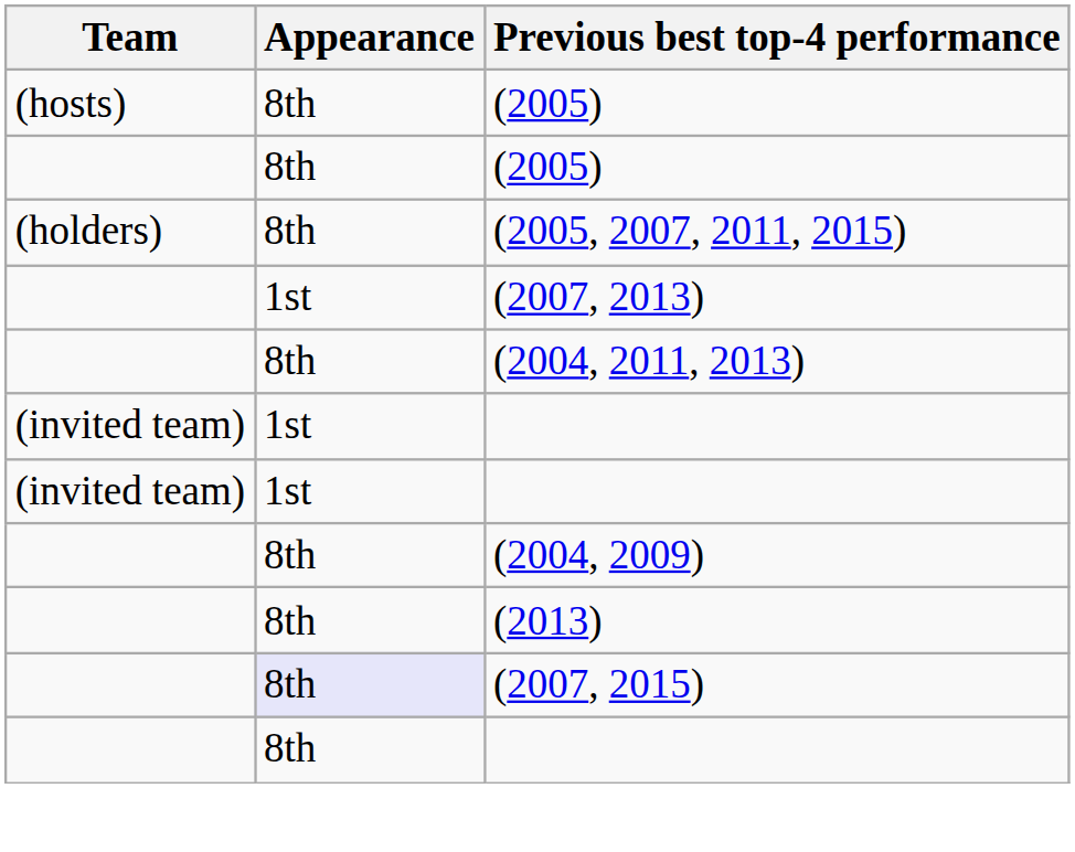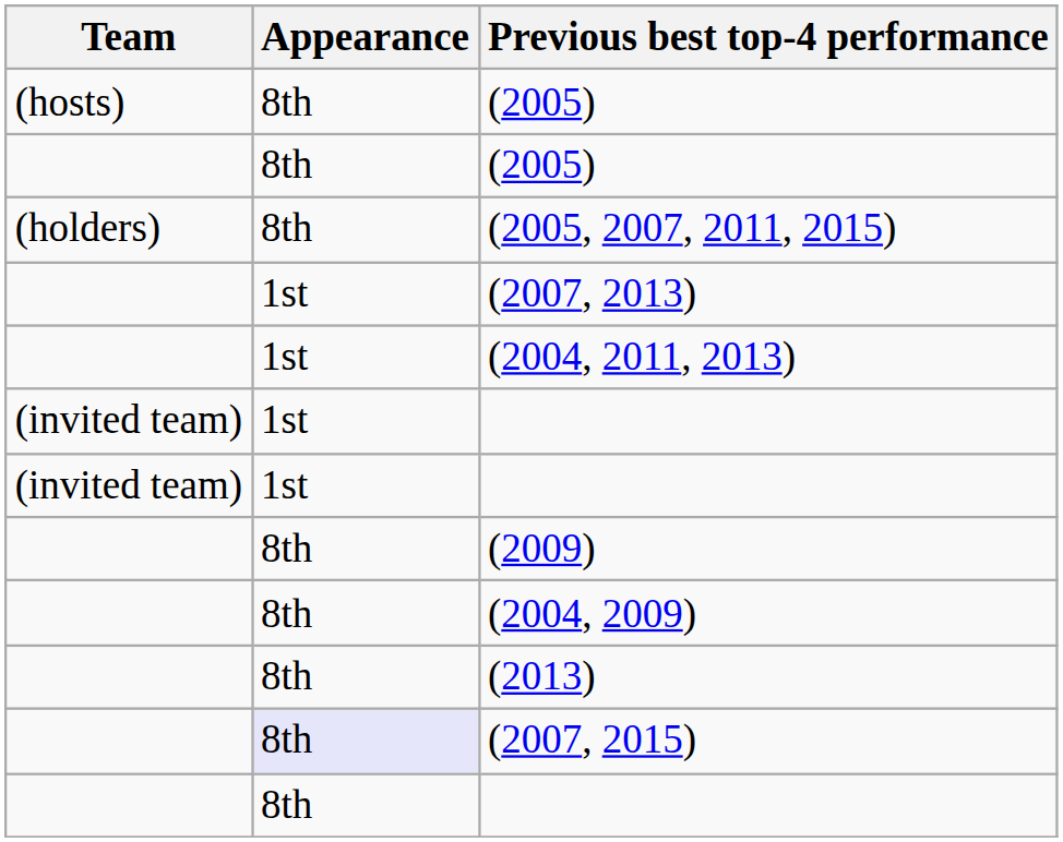(2004, 2011, 2013) | Appearance: 8th -> 1st
+ row: 8th | (2009)
